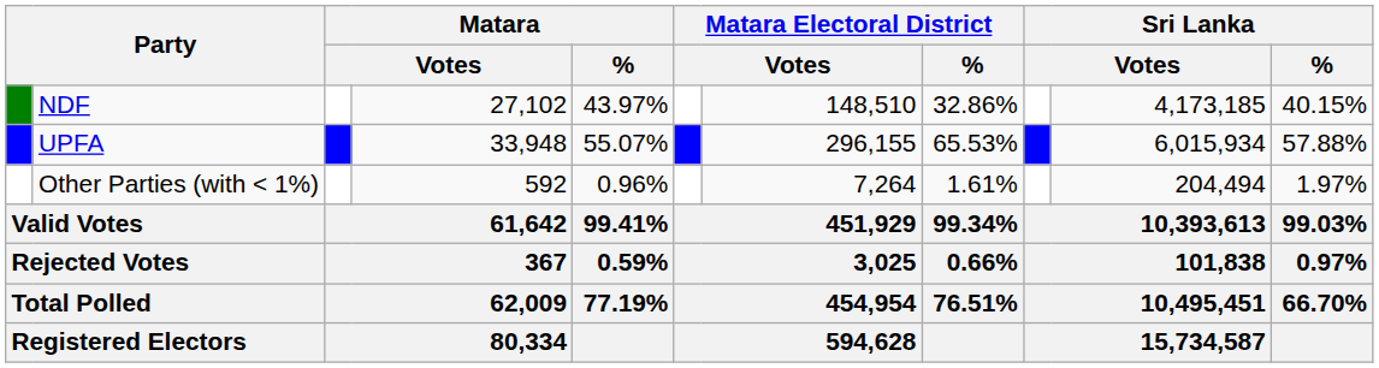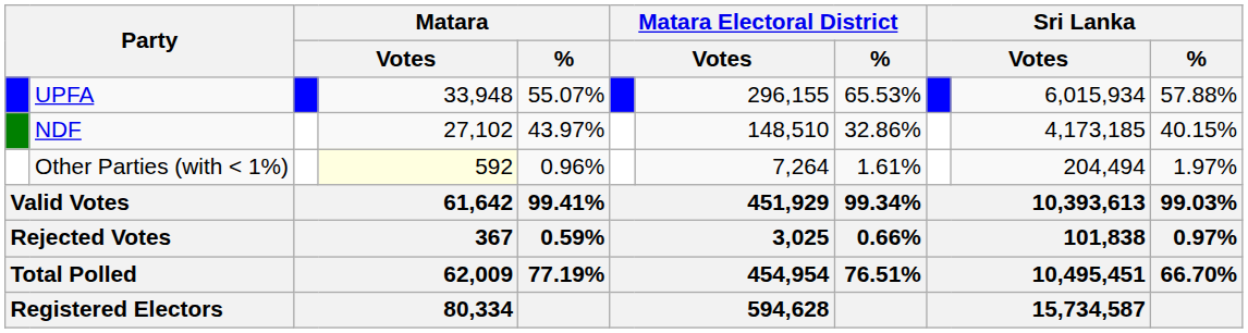rows swapped: UPFA <-> NDF
Other Parties (with < 1%) | column 4: no background -> lightyellow background
